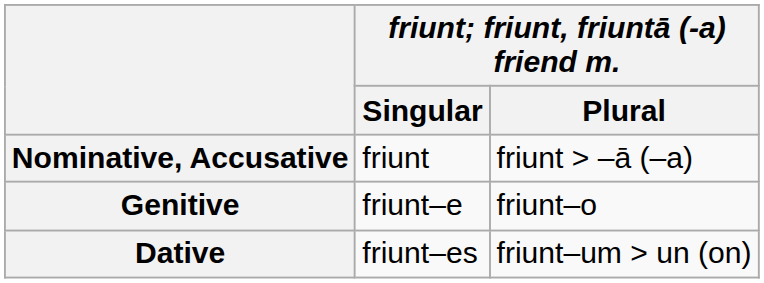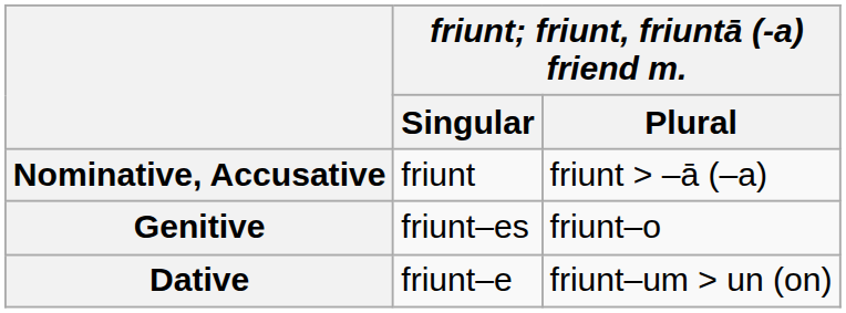Genitive | friunt; friunt, friuntā (-a) friend m. / Singular: friunt–e -> friunt–es
Dative | friunt; friunt, friuntā (-a) friend m. / Singular: friunt–es -> friunt–e
